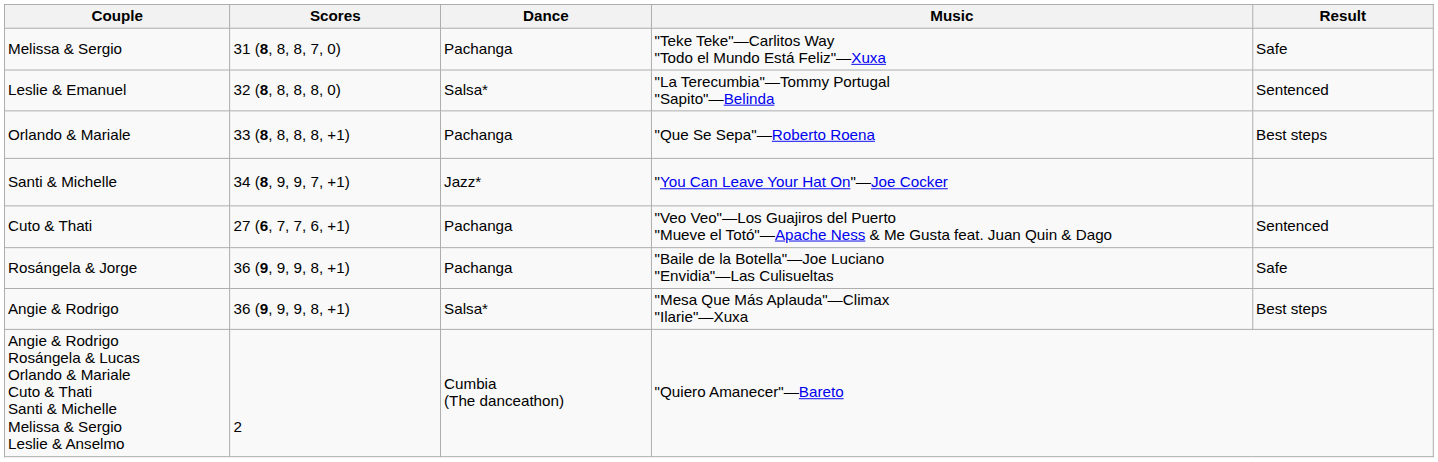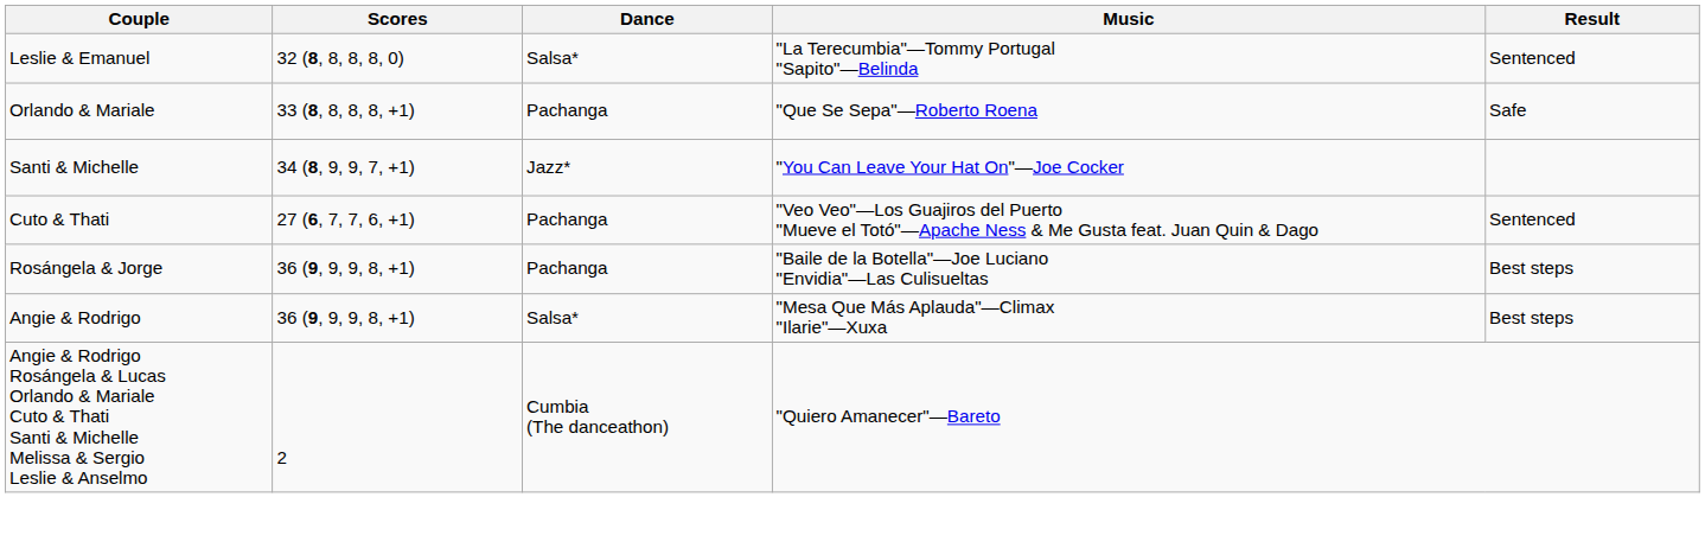- row: Melissa & Sergio | 31 (8, 8, 8, 7, 0) | Pachanga | "Teke Teke"—Carlitos Way "Todo el Mundo Está Feliz"—Xuxa | Safe
Orlando & Mariale | Result: Best steps -> Safe
Rosángela & Jorge | Result: Safe -> Best steps
